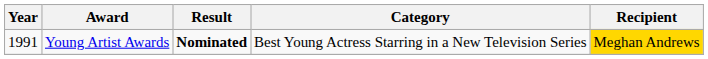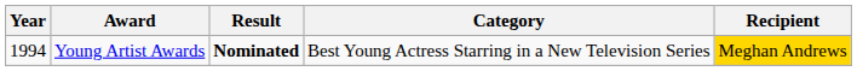Young Artist Awards | Year: 1991 -> 1994
